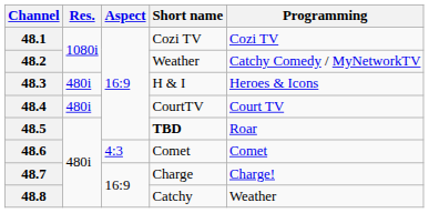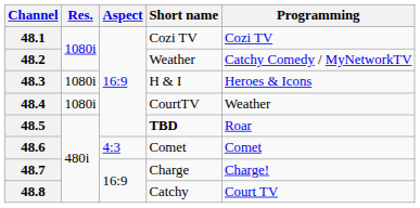48.3 | Res.: 480i -> 1080i
48.4 | Res.: 480i -> 1080i
48.4 | Programming: Court TV -> Weather
48.8 | Programming: Weather -> Court TV
